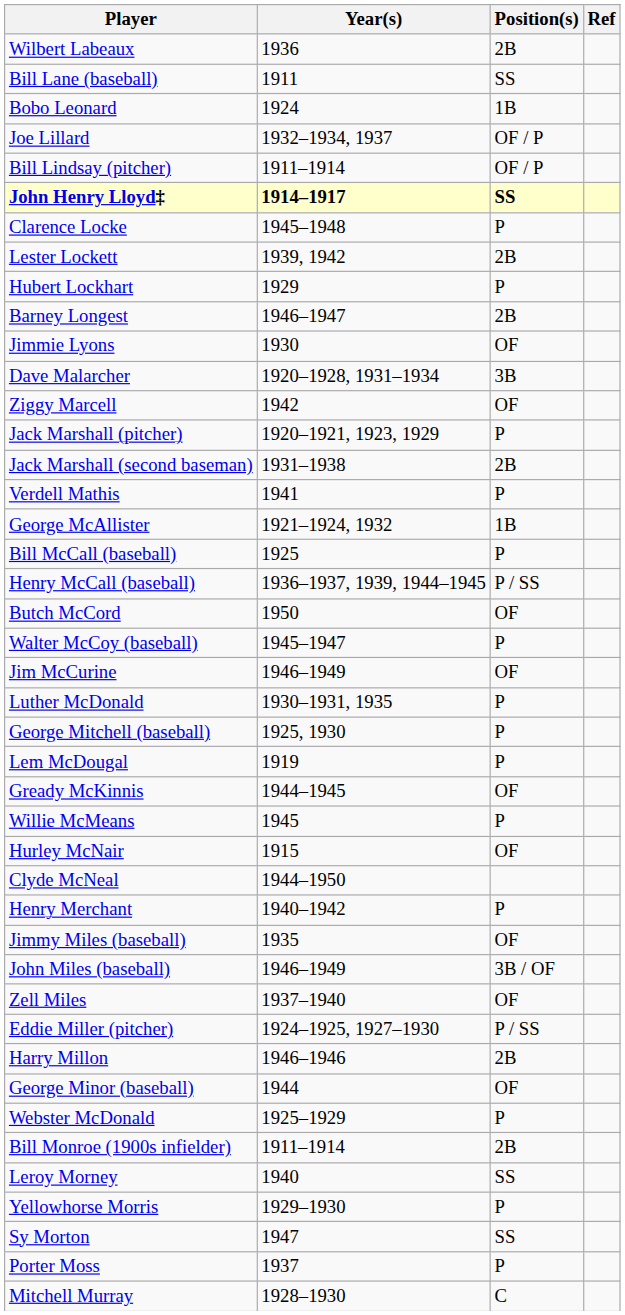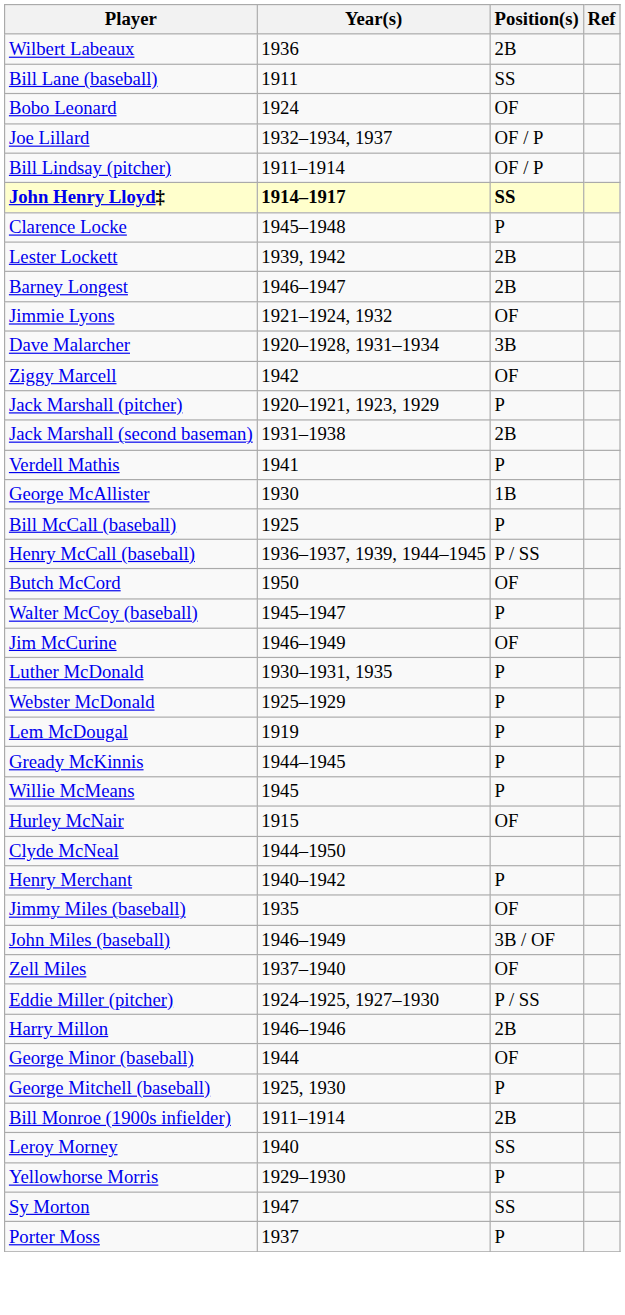Bobo Leonard | Position(s): 1B -> OF
- row: Hubert Lockhart | 1929 | P
Jimmie Lyons | Year(s): 1930 -> 1921–1924, 1932
George McAllister | Year(s): 1921–1924, 1932 -> 1930
rows swapped: Webster McDonald <-> George Mitchell (baseball)
Gready McKinnis | Position(s): OF -> P
- row: Mitchell Murray | 1928–1930 | C
